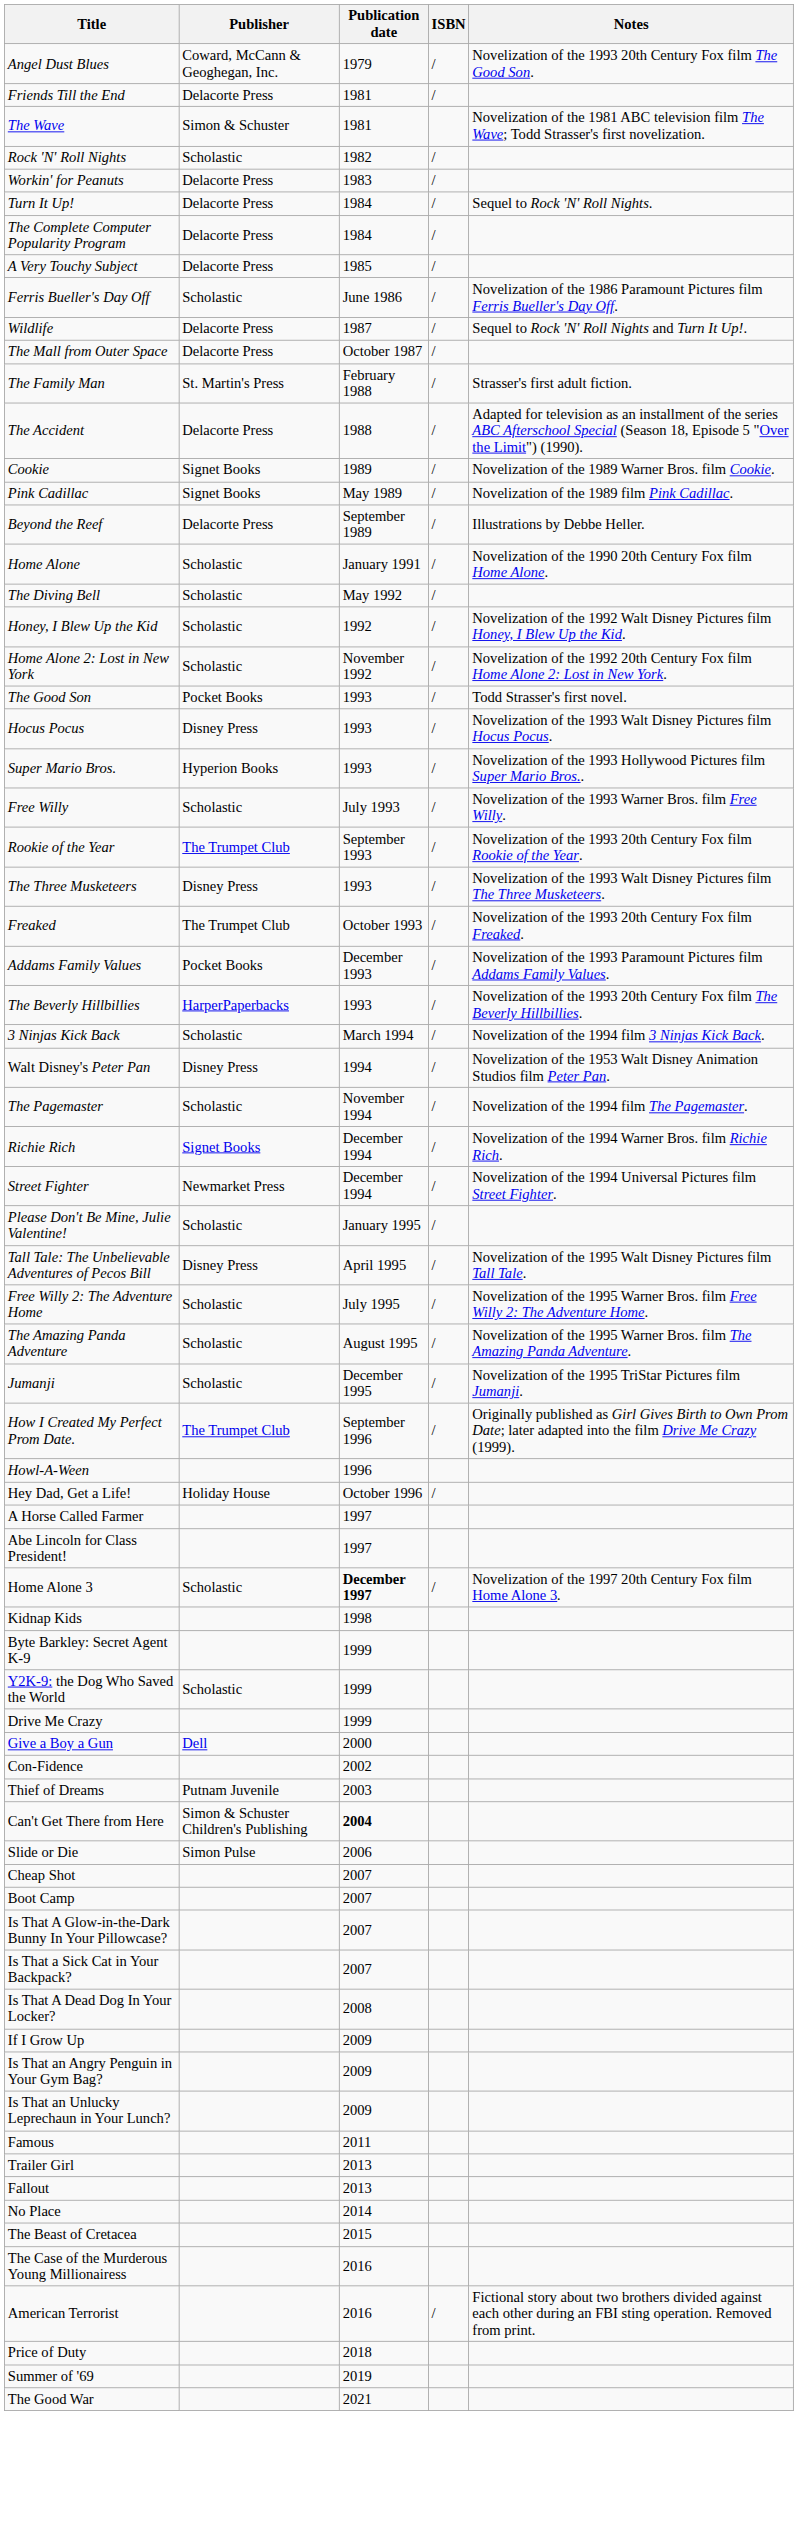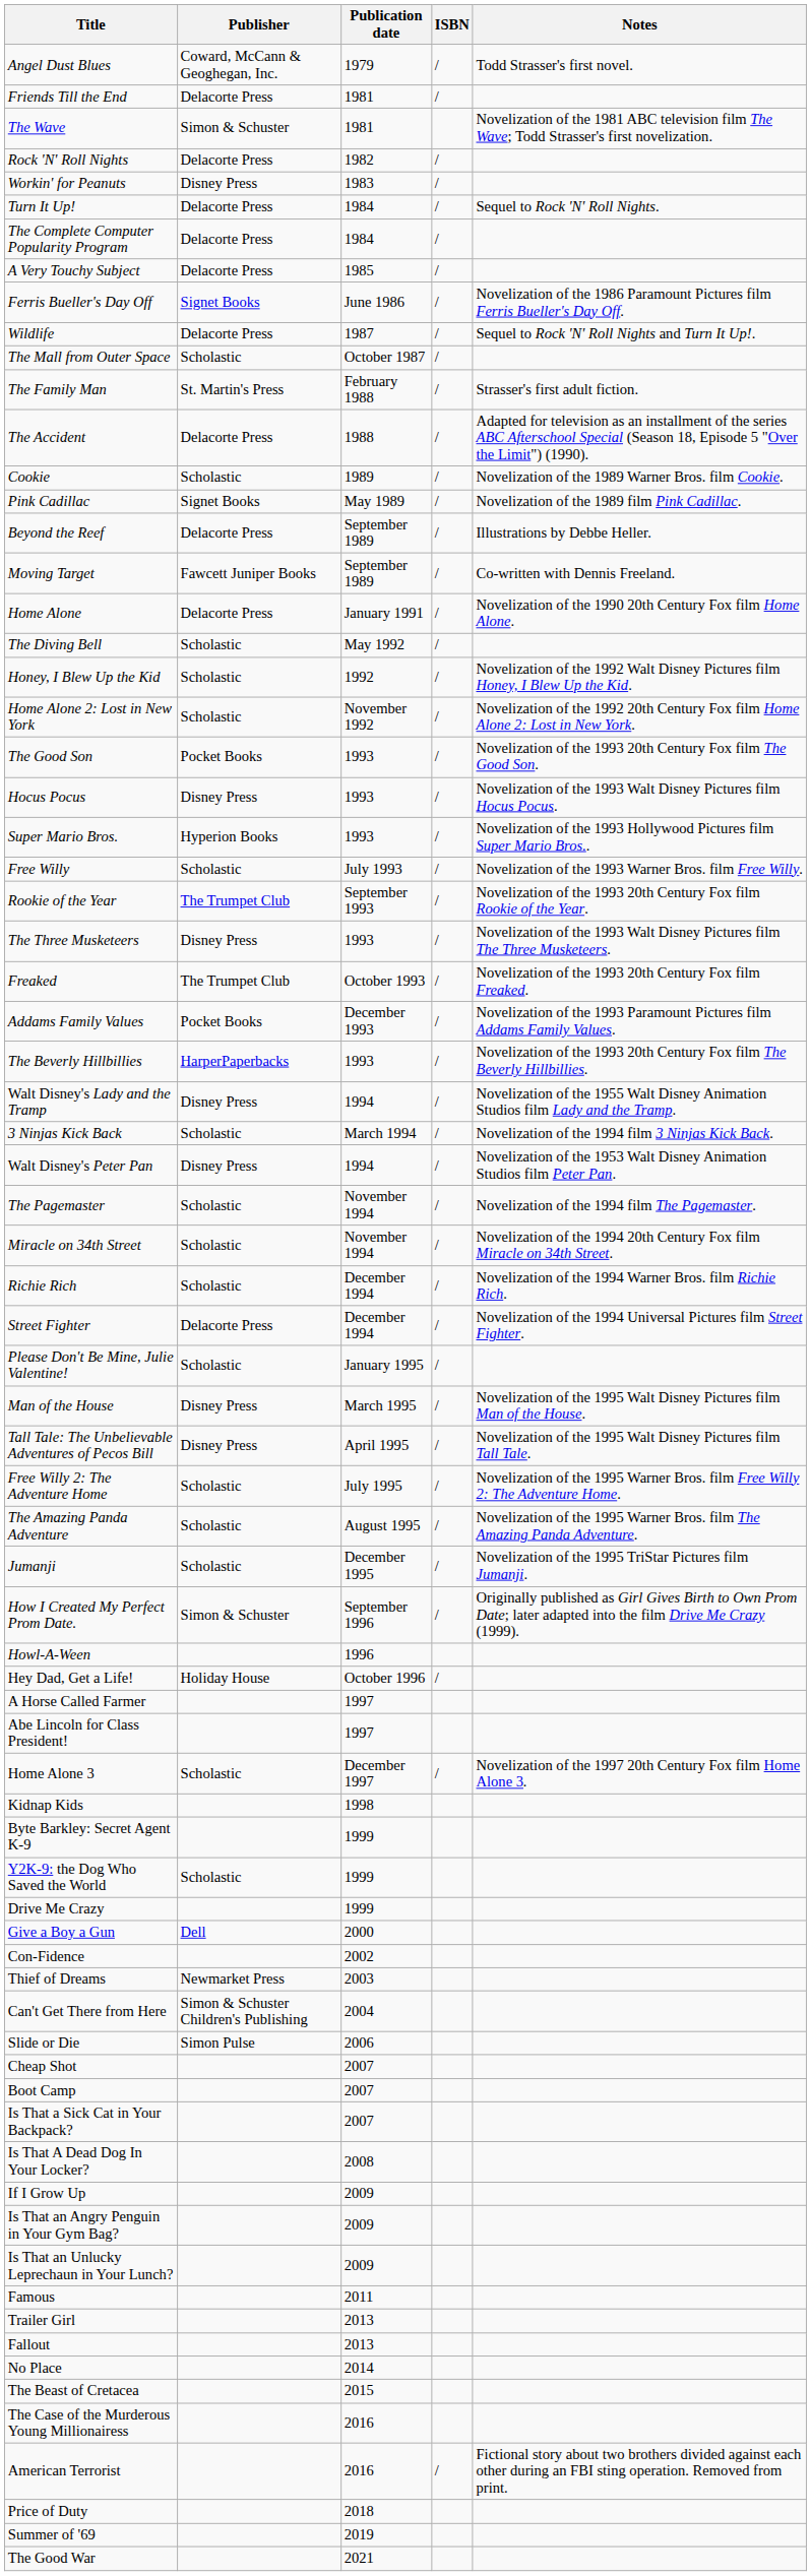Angel Dust Blues | Notes: Novelization of the 1993 20th Century Fox film The Good Son. -> Todd Strasser's first novel.
Rock 'N' Roll Nights | Publisher: Scholastic -> Delacorte Press
Workin' for Peanuts | Publisher: Delacorte Press -> Disney Press
Ferris Bueller's Day Off | Publisher: Scholastic -> Signet Books
The Mall from Outer Space | Publisher: Delacorte Press -> Scholastic
Cookie | Publisher: Signet Books -> Scholastic
+ row: Moving Target | Fawcett Juniper Books | September 1989 | / | Co-written with Dennis Freeland.
Home Alone | Publisher: Scholastic -> Delacorte Press
The Good Son | Notes: Todd Strasser's first novel. -> Novelization of the 1993 20th Century Fox film The Good Son.
+ row: Walt Disney's Lady and the Tramp | Disney Press | 1994 | / | Novelization of the 1955 Walt Disney Animation Studios film Lady and the Tramp.
+ row: Miracle on 34th Street | Scholastic | November 1994 | / | Novelization of the 1994 20th Century Fox film Miracle on 34th Street.
Richie Rich | Publisher: Signet Books -> Scholastic
Street Fighter | Publisher: Newmarket Press -> Delacorte Press
+ row: Man of the House | Disney Press | March 1995 | / | Novelization of the 1995 Walt Disney Pictures film Man of the House.
How I Created My Perfect Prom Date. | Publisher: The Trumpet Club -> Simon & Schuster
Home Alone 3 | Publication date: bold -> normal
Thief of Dreams | Publisher: Putnam Juvenile -> Newmarket Press
Can't Get There from Here | Publication date: bold -> normal
- row: Is That A Glow-in-the-Dark Bunny In Your Pillowcase? | 2007
